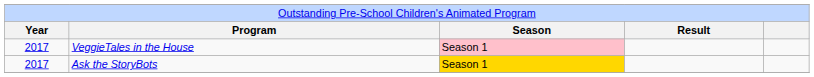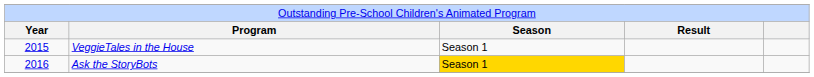VeggieTales in the House | column 1: 2017 -> 2015
VeggieTales in the House | column 3: pink background -> no background
Ask the StoryBots | column 1: 2017 -> 2016
